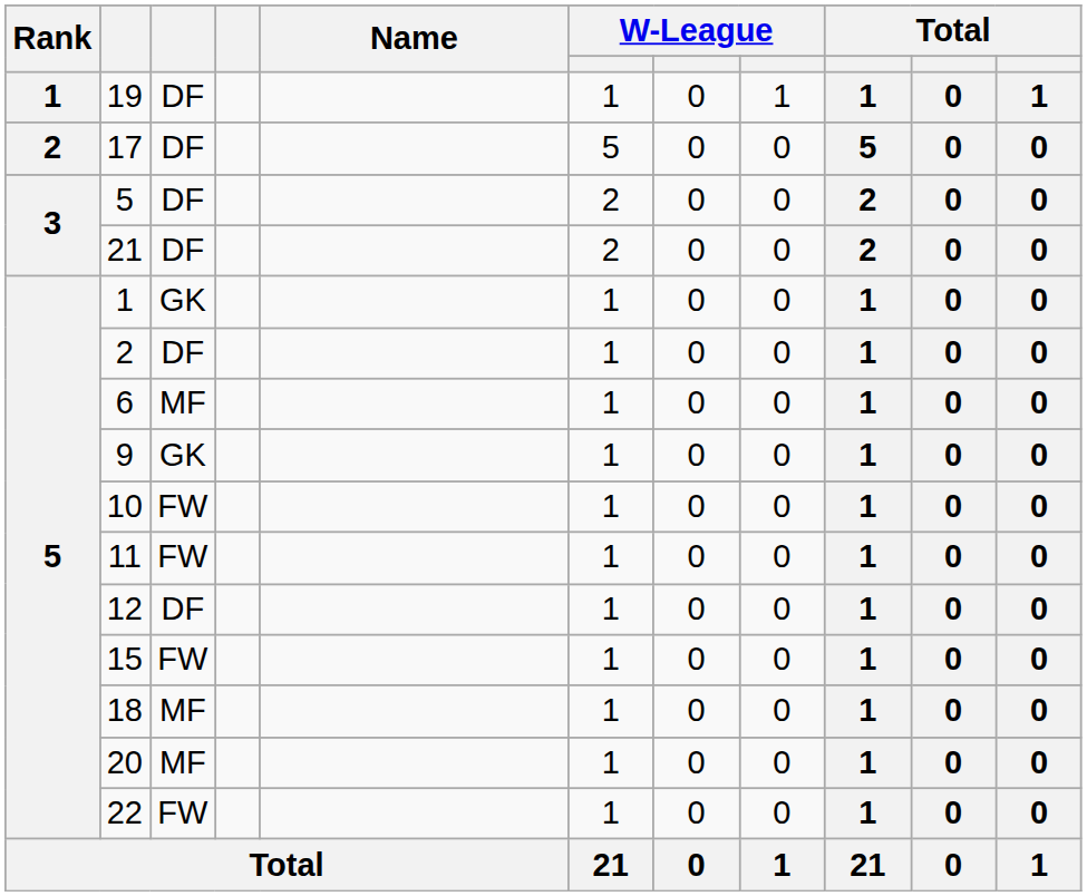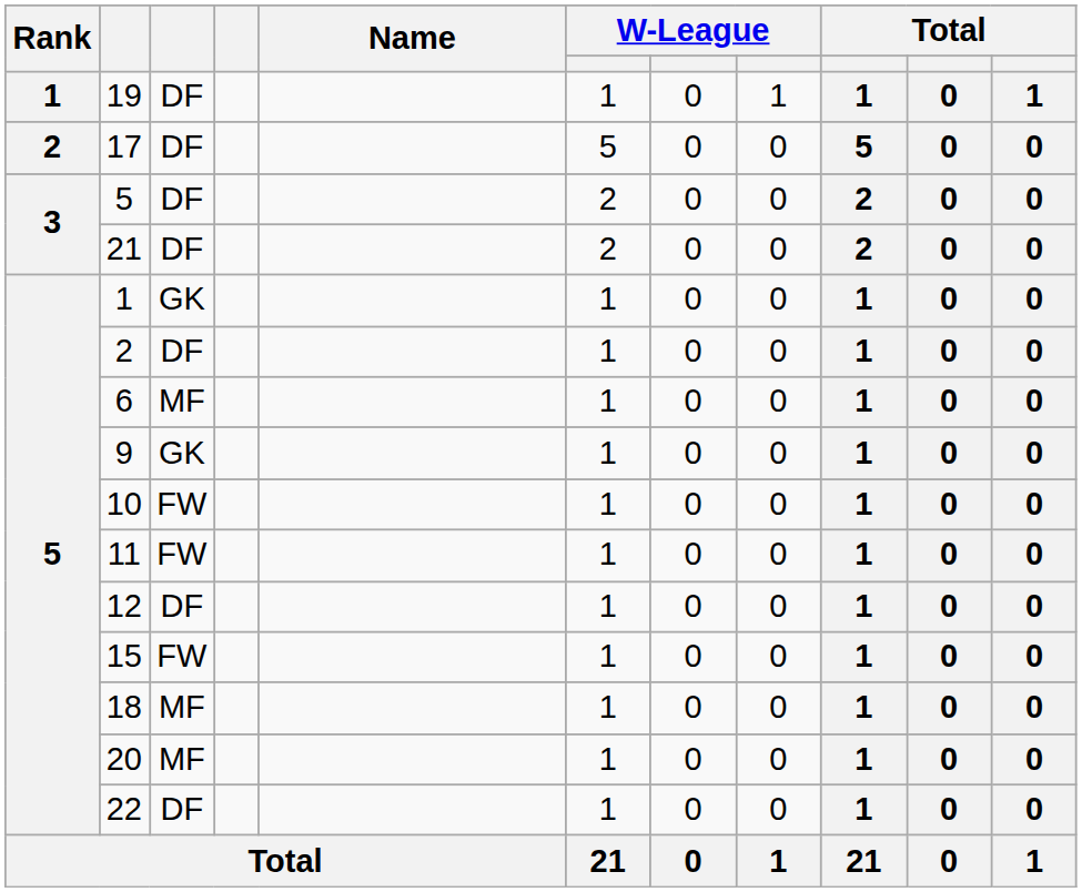22 | column 3: FW -> DF
